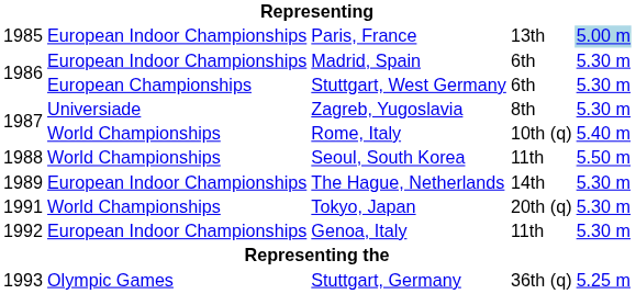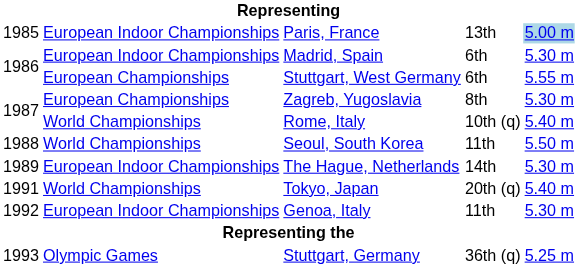Stuttgart, West Germany | column 5: 5.30 m -> 5.55 m
Zagreb, Yugoslavia | column 2: Universiade -> European Championships
Tokyo, Japan | column 5: 5.30 m -> 5.40 m
